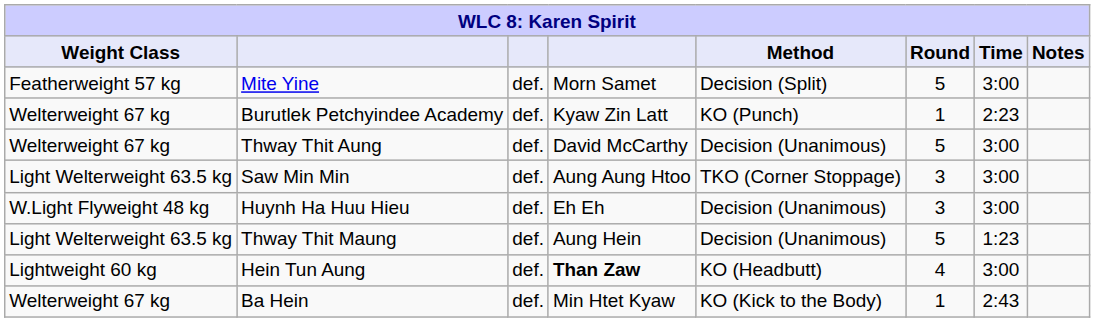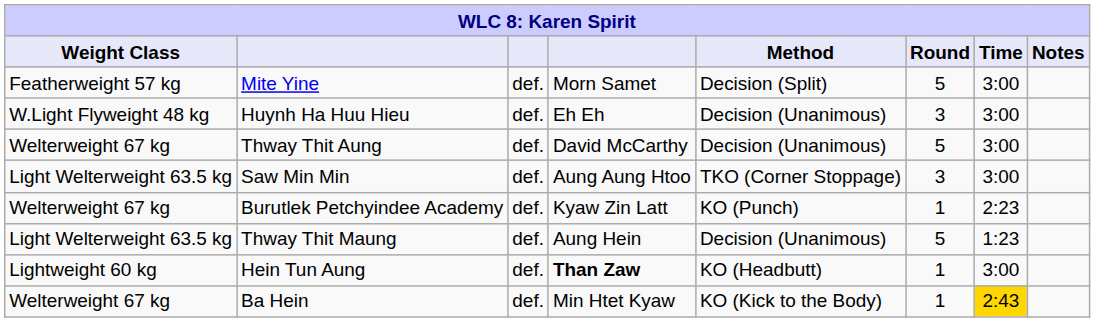rows swapped: Burutlek Petchyindee Academy <-> Huynh Ha Huu Hieu
Hein Tun Aung | Round: 4 -> 1
Ba Hein | Time: no background -> gold background
